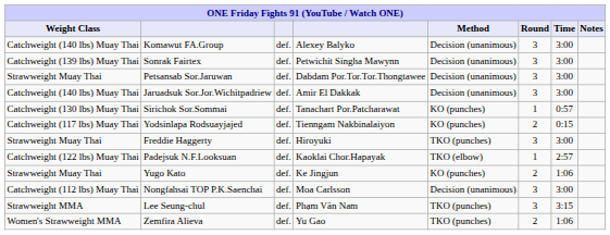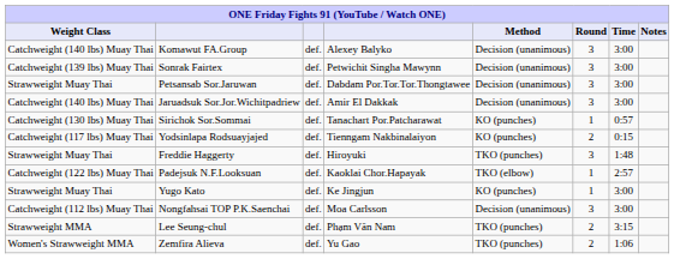Freddie Haggerty | Time: 3:00 -> 1:48
Yugo Kato | Round: 2 -> 1
Yugo Kato | Time: 1:06 -> 3:00
Lee Seung-chul | Round: 3 -> 2
